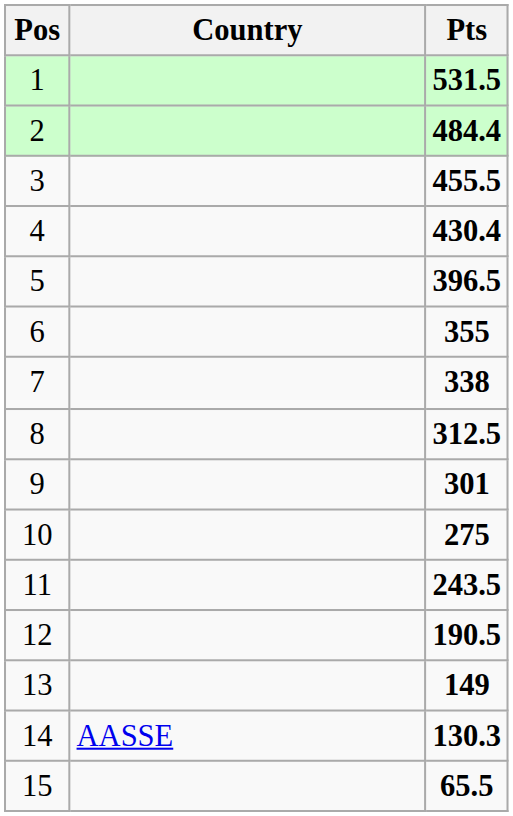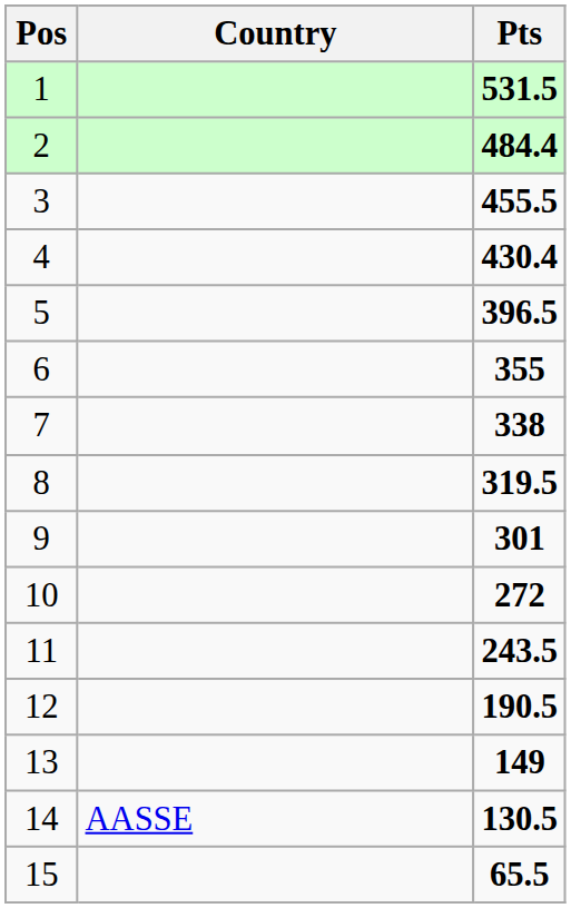8 | Pts: 312.5 -> 319.5
10 | Pts: 275 -> 272
14 | Pts: 130.3 -> 130.5
